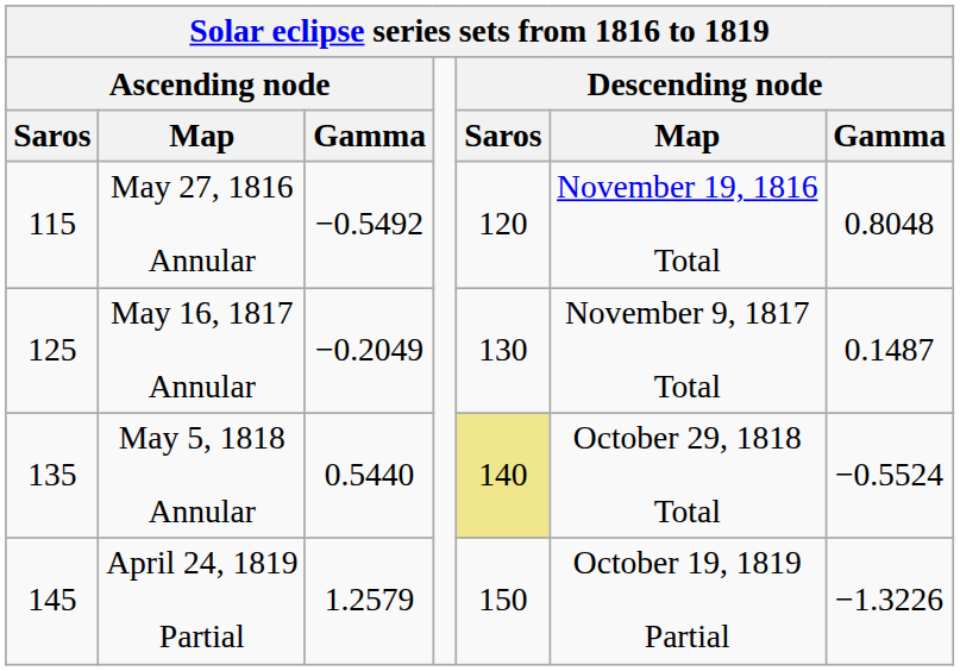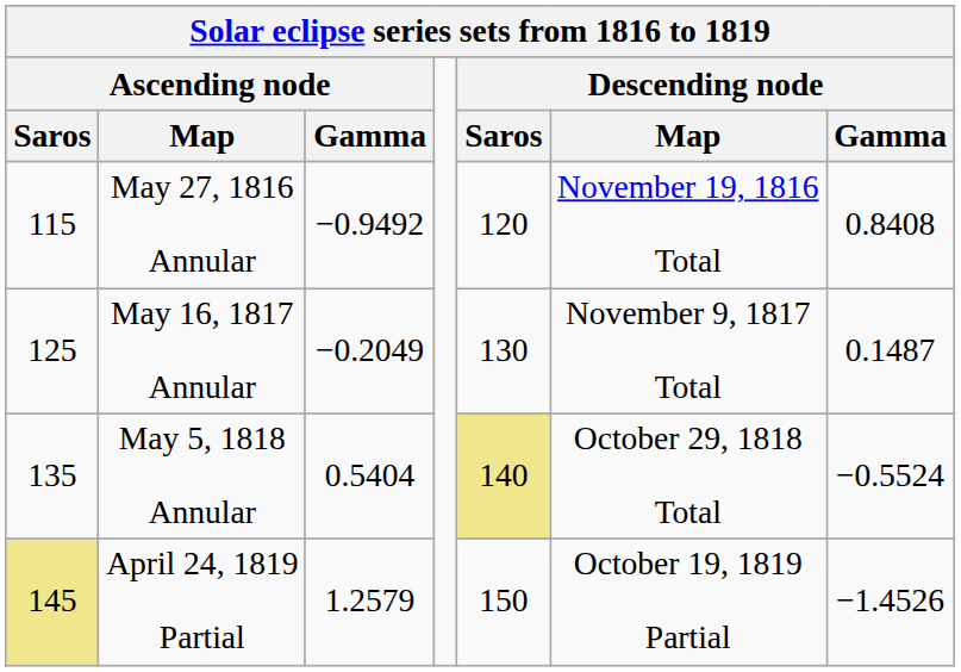May 27, 1816 Annular | Ascending node / Gamma: −0.5492 -> −0.9492
May 27, 1816 Annular | Descending node / Gamma: 0.8048 -> 0.8408
May 5, 1818 Annular | Ascending node / Gamma: 0.5440 -> 0.5404
April 24, 1819 Partial | Ascending node / Saros: no background -> khaki background
April 24, 1819 Partial | Descending node / Gamma: −1.3226 -> −1.4526
